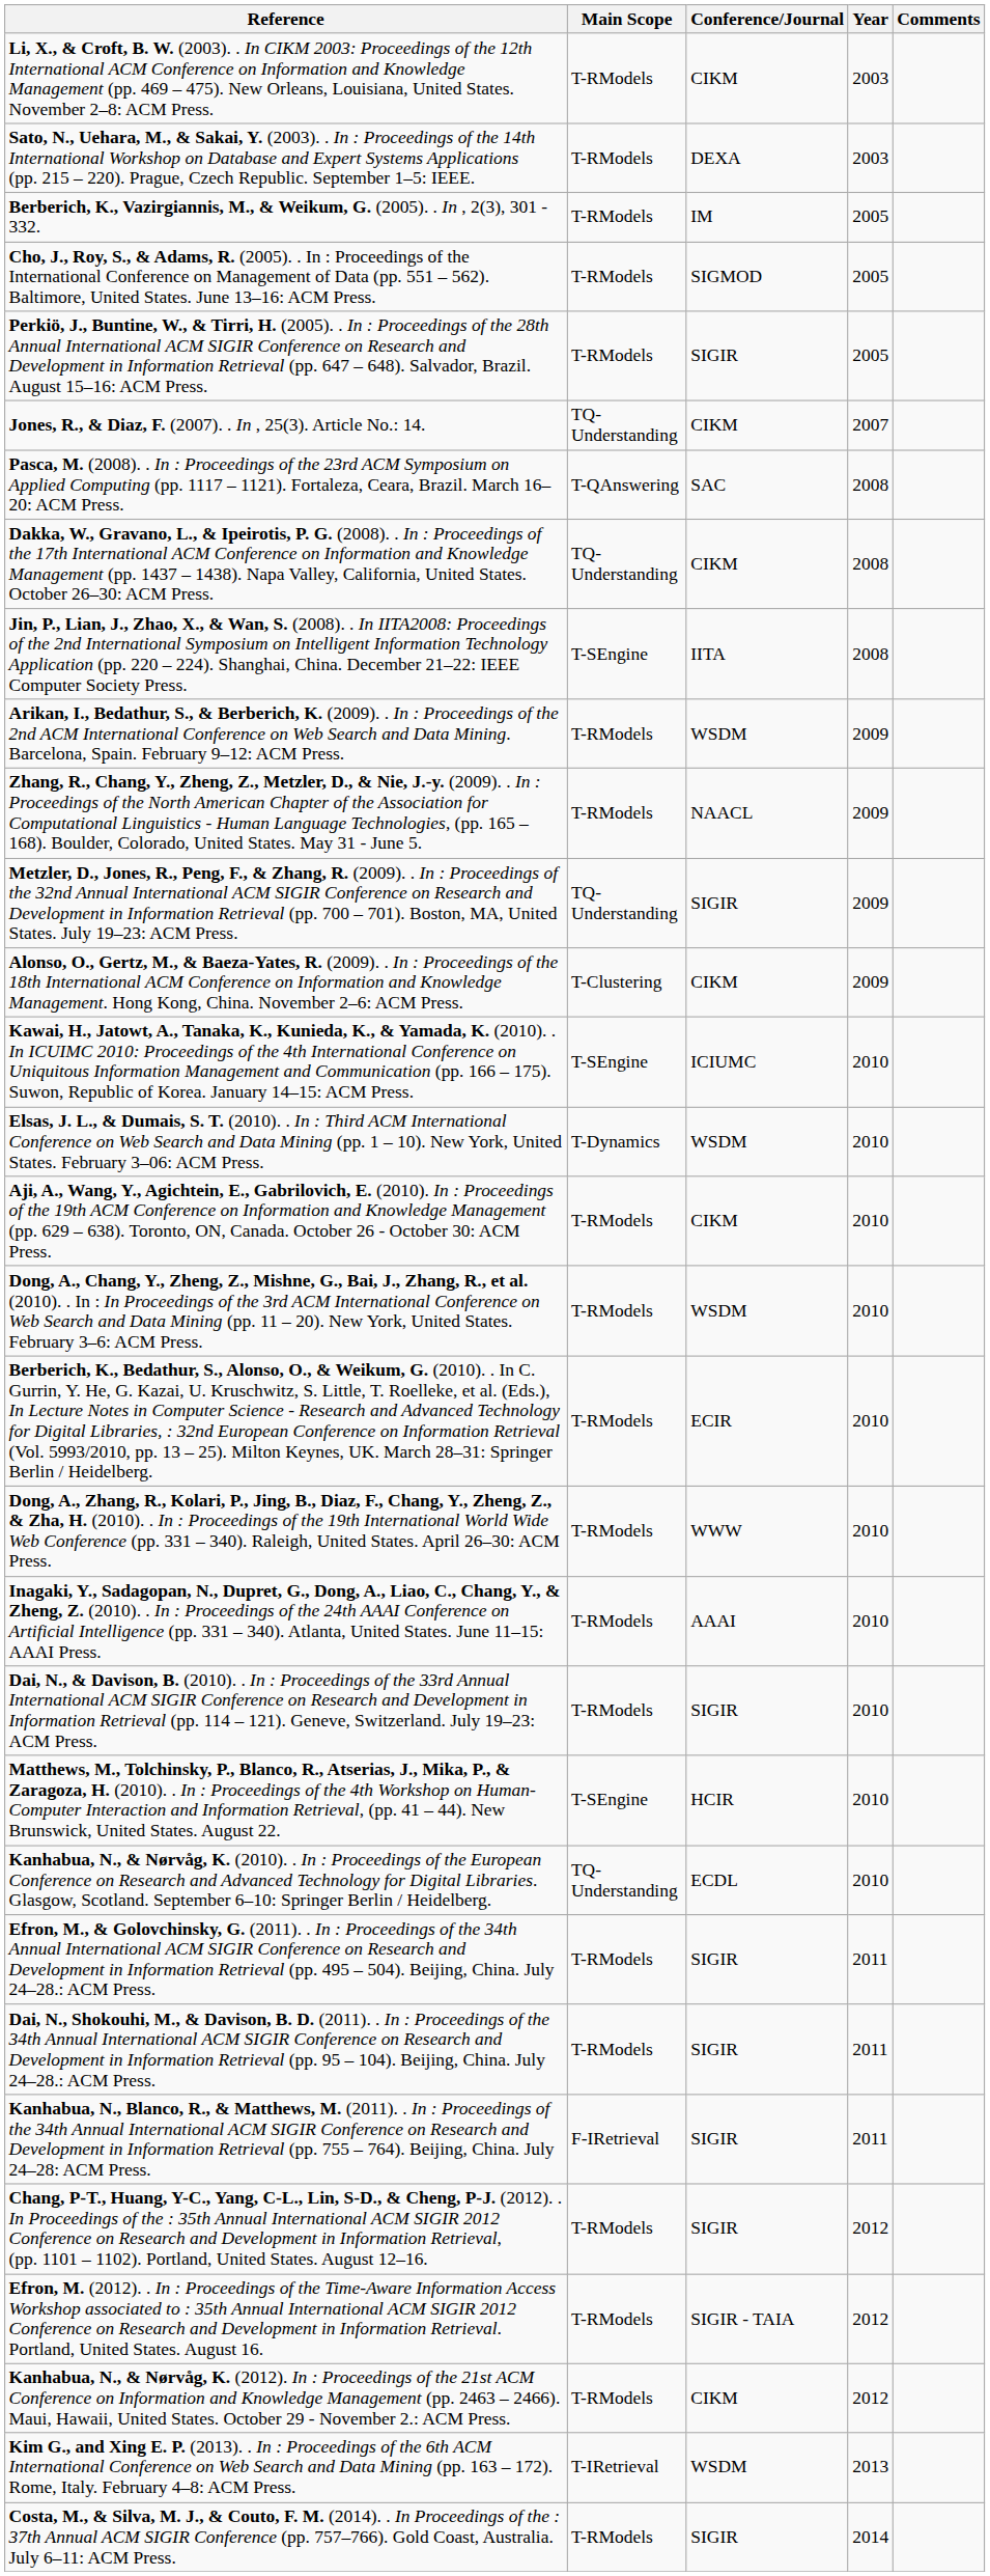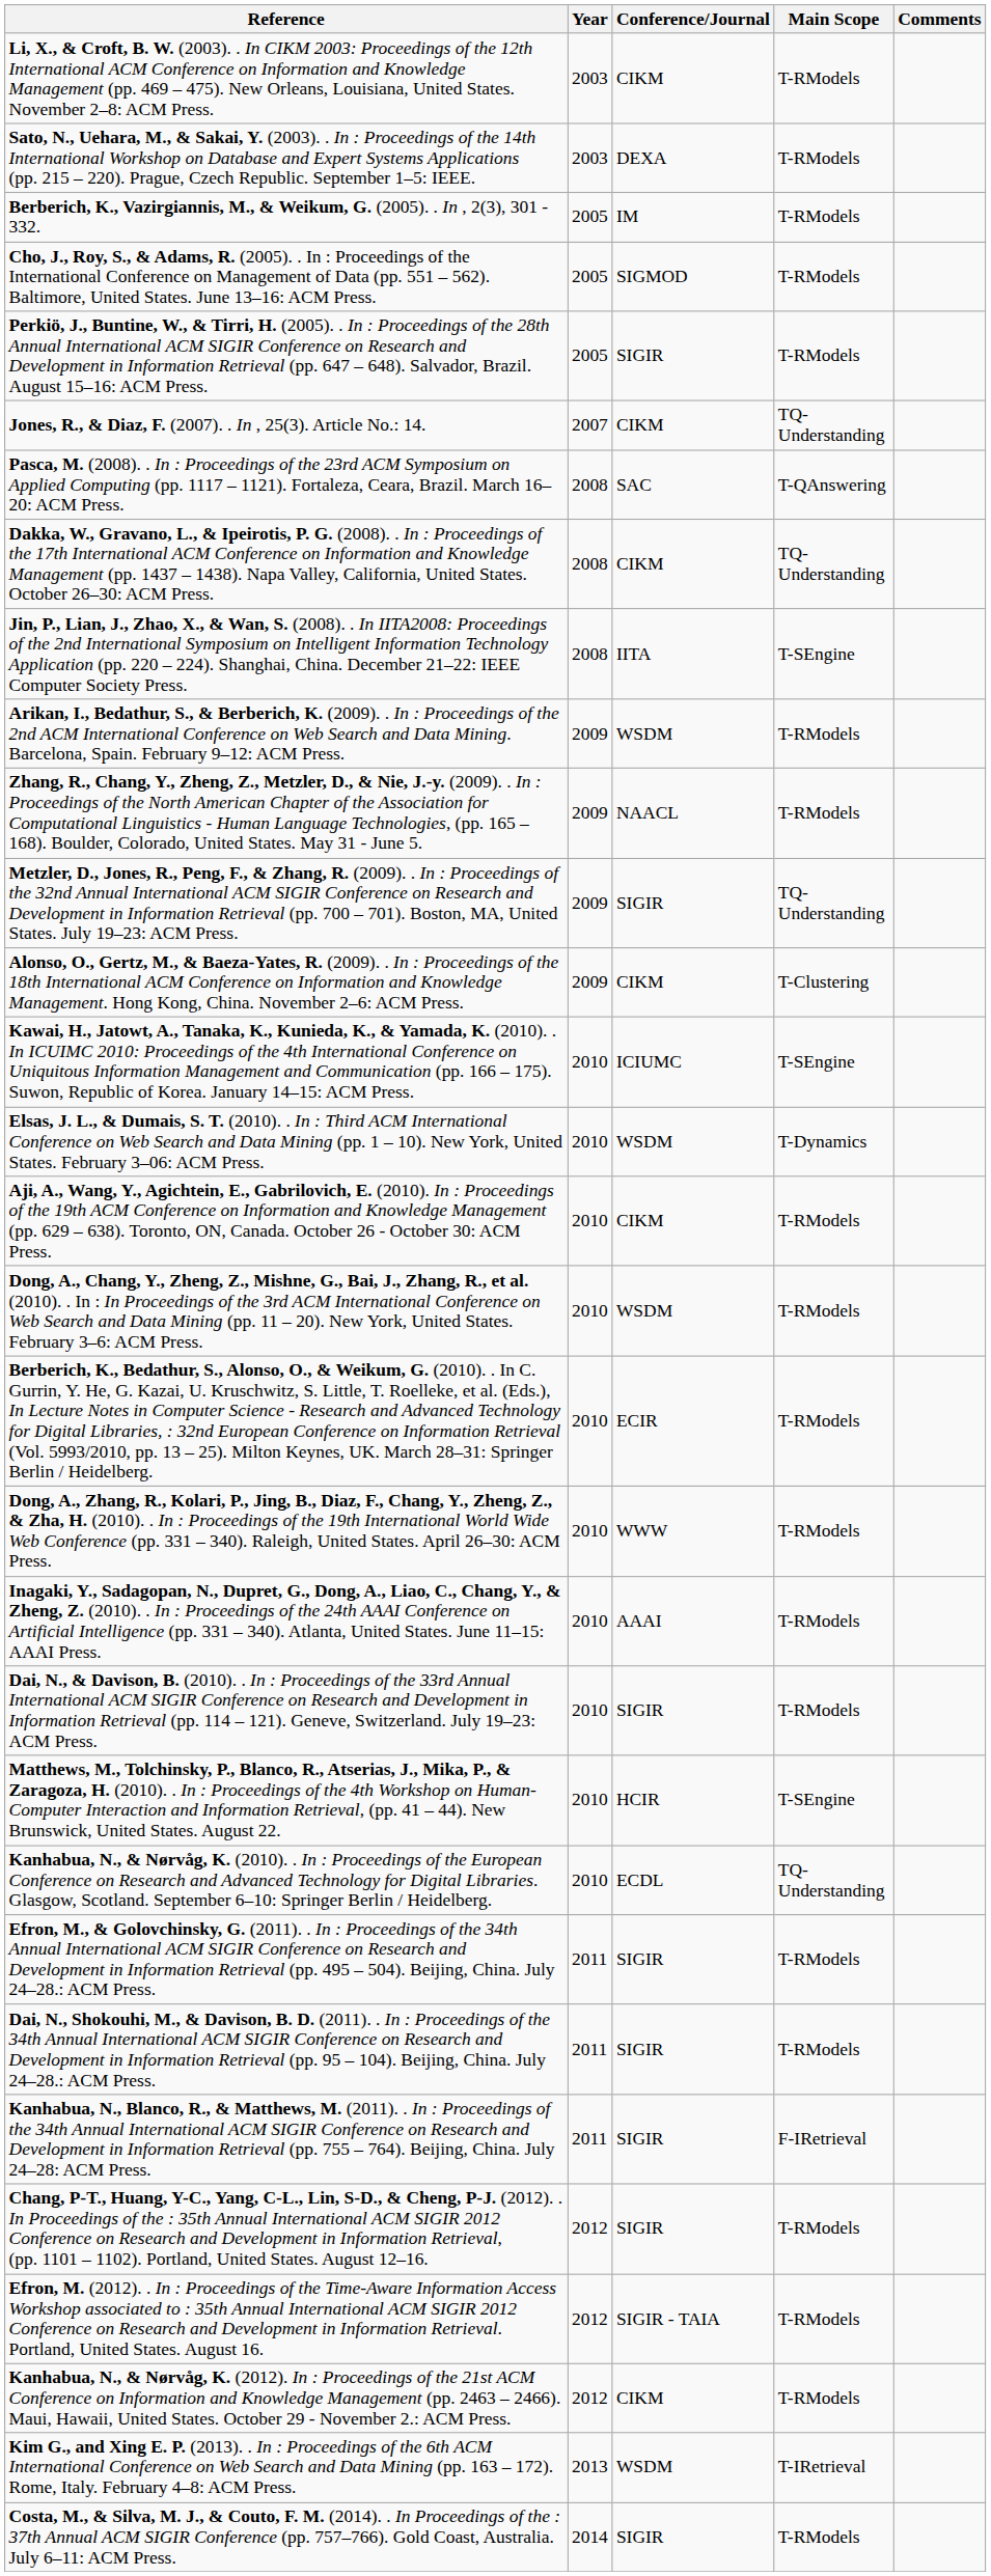columns swapped: Year <-> Main Scope
